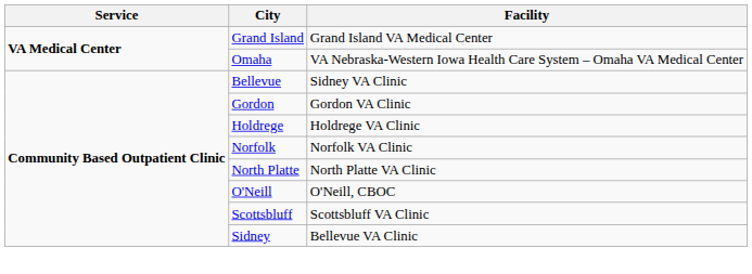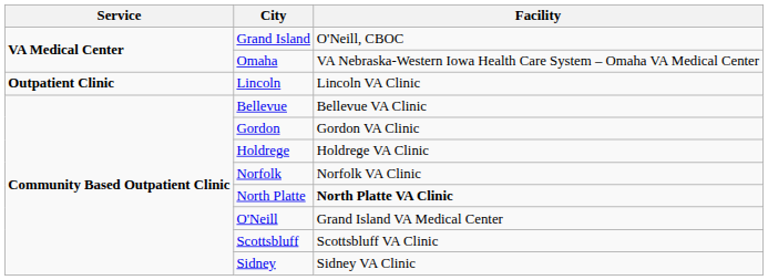Grand Island | Facility: Grand Island VA Medical Center -> O'Neill, CBOC
+ row: Outpatient Clinic | Lincoln | Lincoln VA Clinic
Bellevue | Facility: Sidney VA Clinic -> Bellevue VA Clinic
North Platte | Facility: normal -> bold
O'Neill | Facility: O'Neill, CBOC -> Grand Island VA Medical Center
Sidney | Facility: Bellevue VA Clinic -> Sidney VA Clinic
